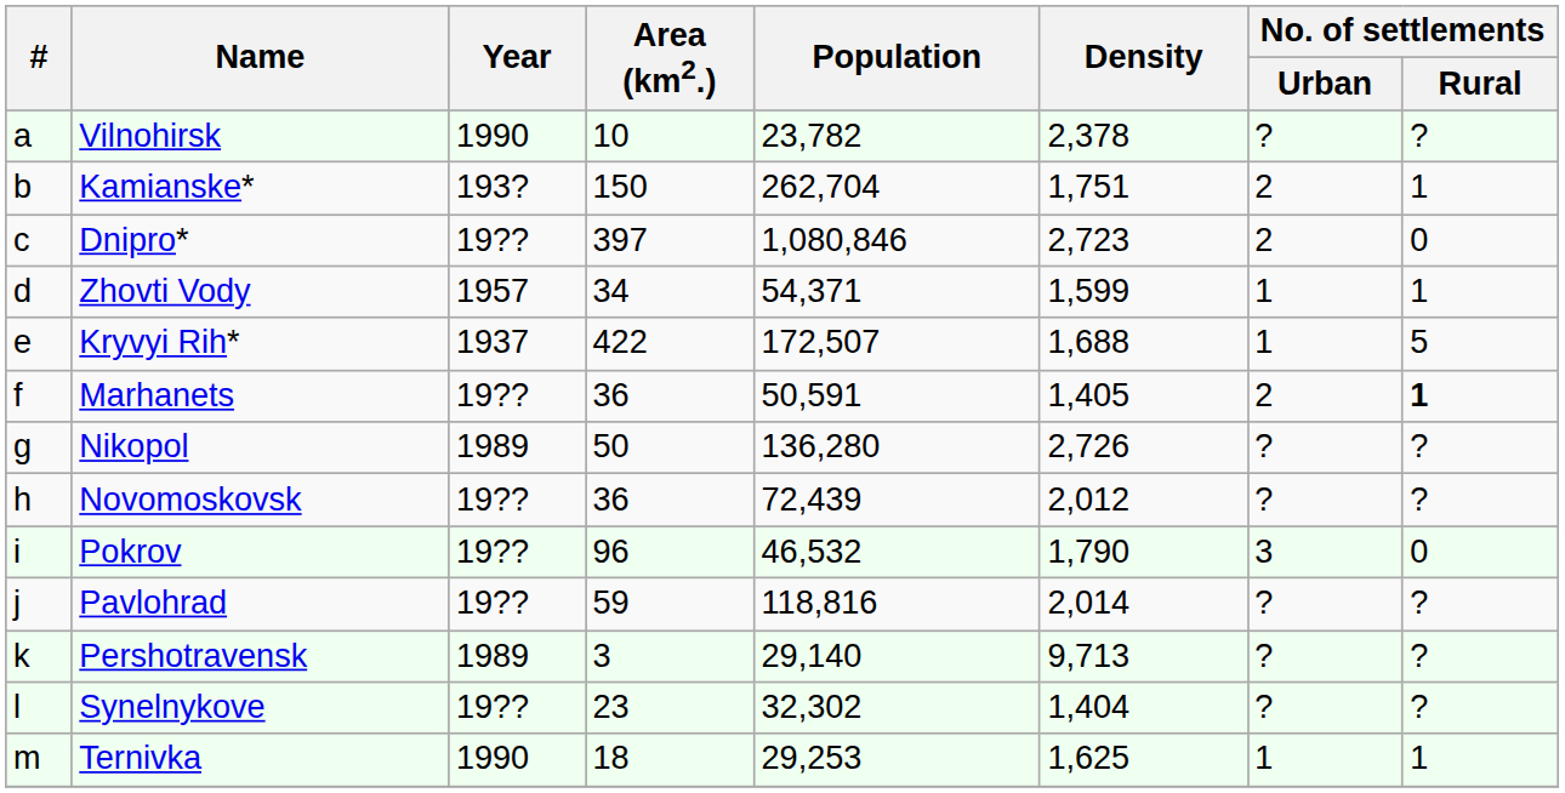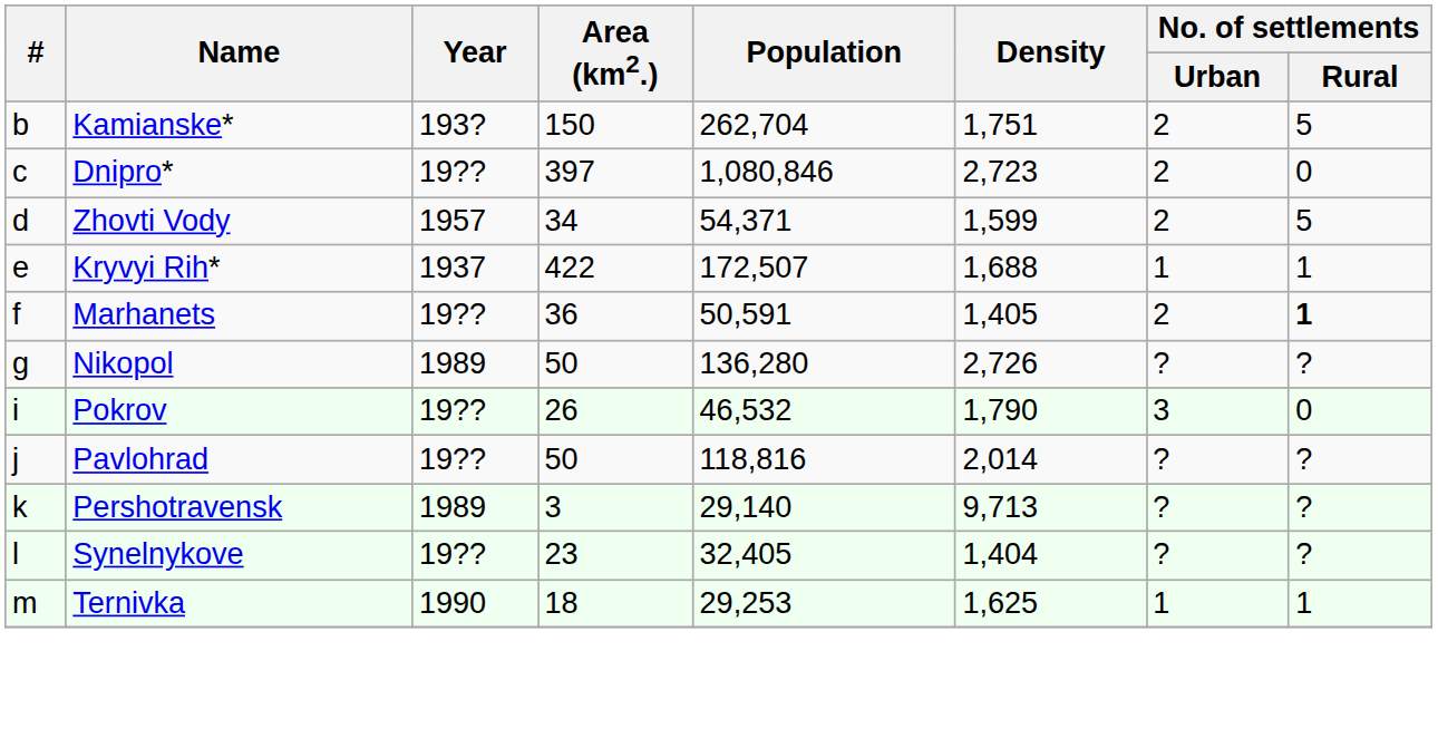- row: a | Vilnohirsk | 1990 | 10 | 23,782 | 2,378 | ? | ?
Kamianske* | No. of settlements / Rural: 1 -> 5
Zhovti Vody | No. of settlements / Urban: 1 -> 2
Zhovti Vody | No. of settlements / Rural: 1 -> 5
Kryvyi Rih* | No. of settlements / Rural: 5 -> 1
- row: h | Novomoskovsk | 19?? | 36 | 72,439 | 2,012 | ? | ?
Pokrov | Area (km2.): 96 -> 26
Pavlohrad | Area (km2.): 59 -> 50
Synelnykove | Population: 32,302 -> 32,405
